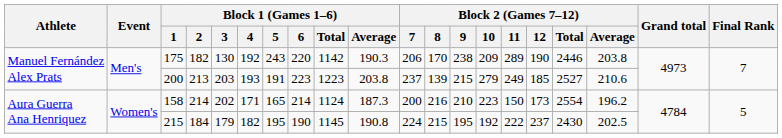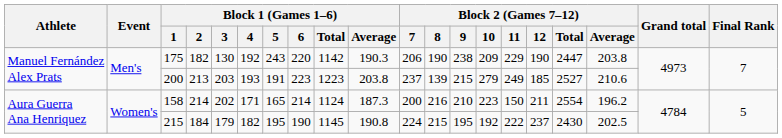175 | Block 2 (Games 7–12) / 8: 170 -> 190
175 | Block 2 (Games 7–12) / 11: 289 -> 229
175 | Block 2 (Games 7–12) / Total: 2446 -> 2447
158 | Block 2 (Games 7–12) / 12: 173 -> 211
